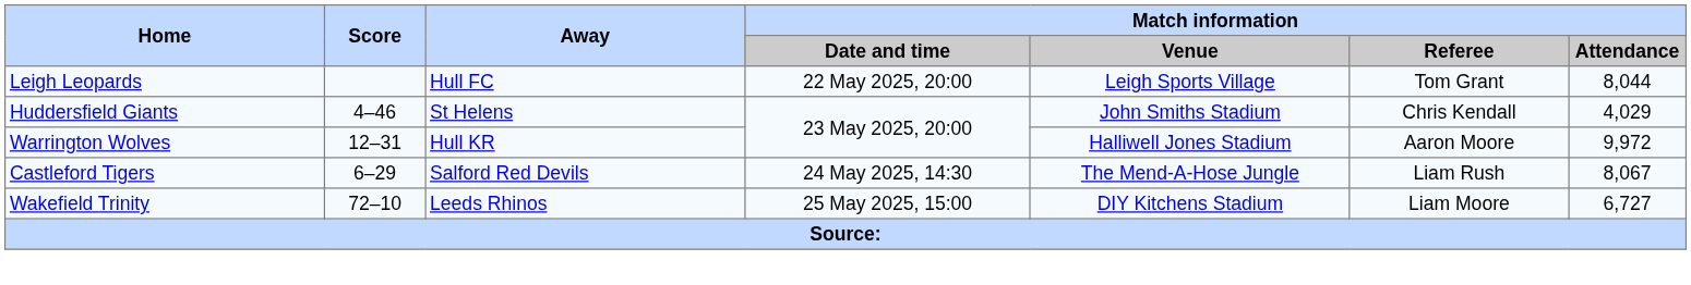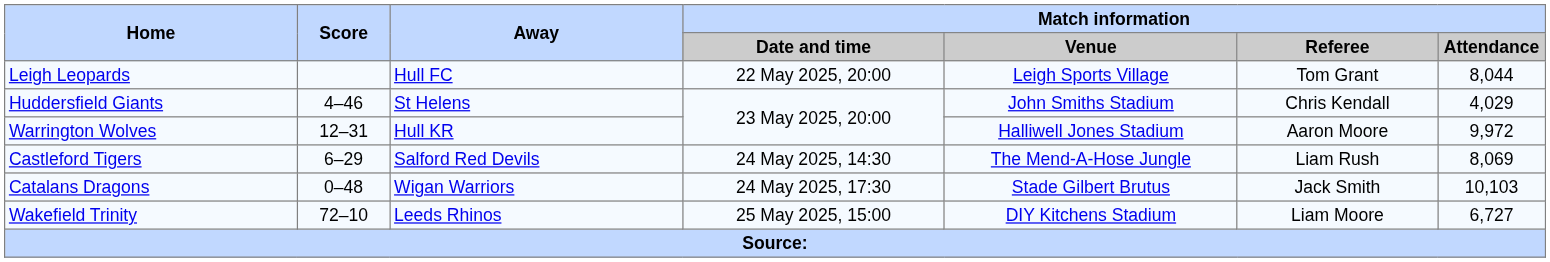Castleford Tigers | Match information / Attendance: 8,067 -> 8,069
+ row: Catalans Dragons | 0–48 | Wigan Warriors | 24 May 2025, 17:30 | Stade Gilbert Brutus | Jack Smith | 10,103
